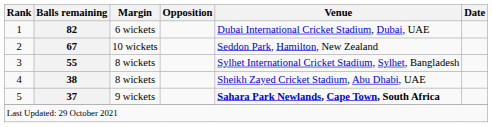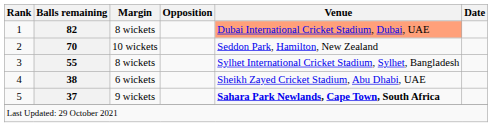1 | Margin: 6 wickets -> 8 wickets
1 | Venue: no background -> lightsalmon background
2 | Balls remaining: 67 -> 70
4 | Margin: 8 wickets -> 6 wickets
